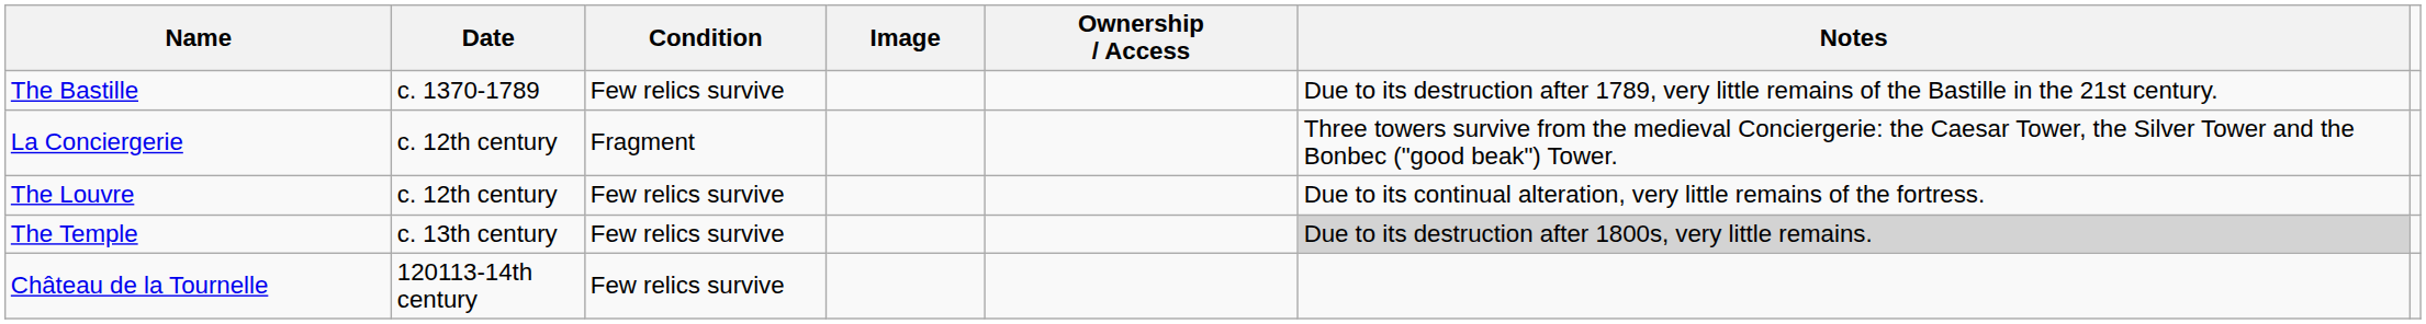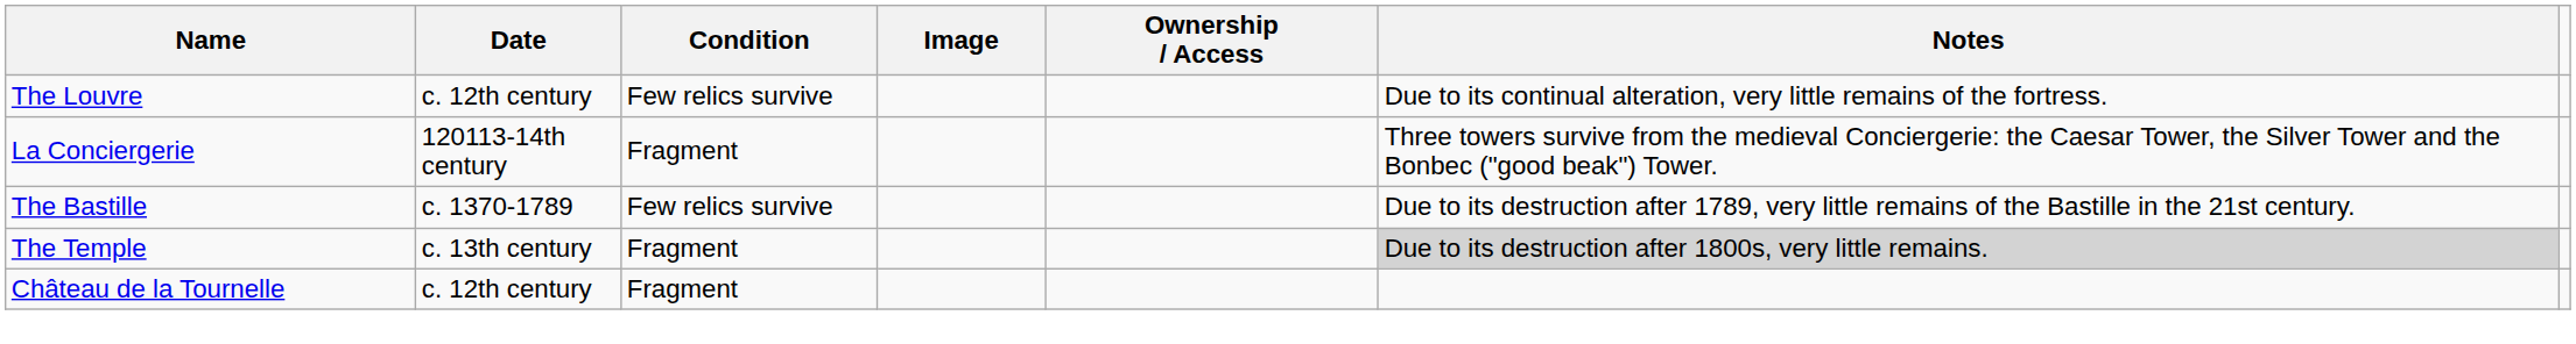rows swapped: The Bastille <-> The Louvre
La Conciergerie | Date: c. 12th century -> 120113-14th century
The Temple | Condition: Few relics survive -> Fragment
Château de la Tournelle | Date: 120113-14th century -> c. 12th century
Château de la Tournelle | Condition: Few relics survive -> Fragment
